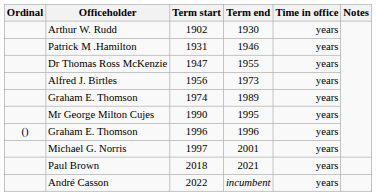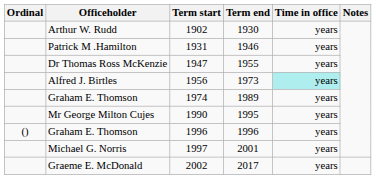Alfred J. Birtles | Time in office: no background -> paleturquoise background
+ row: Graeme E. McDonald | 2002 | 2017 | years
- row: Paul Brown | 2018 | 2021 | years
- row: André Casson | 2022 | incumbent | years
